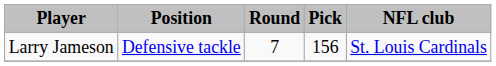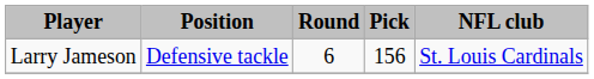Larry Jameson | Round: 7 -> 6
